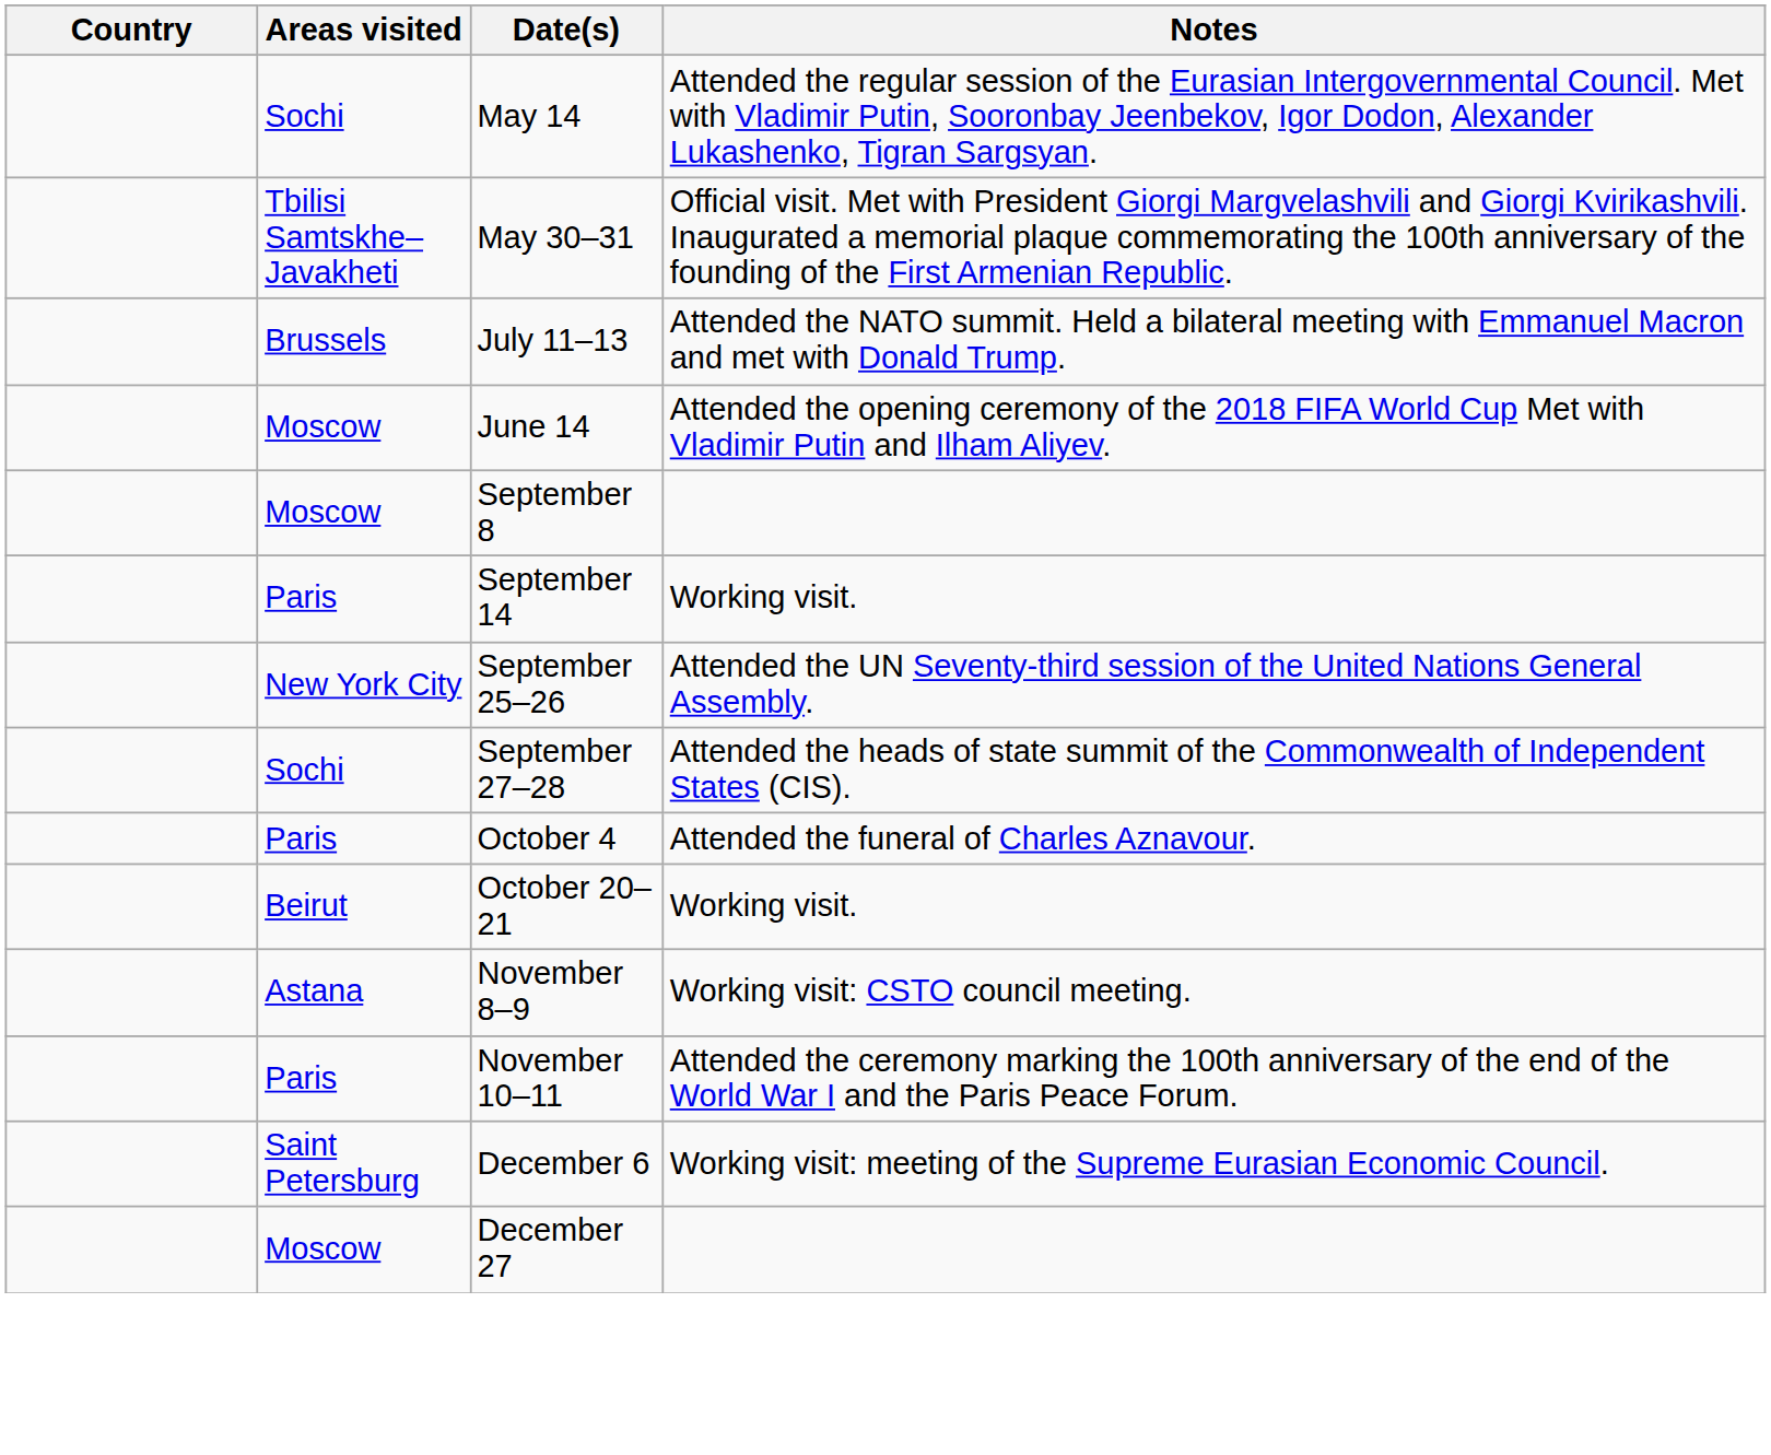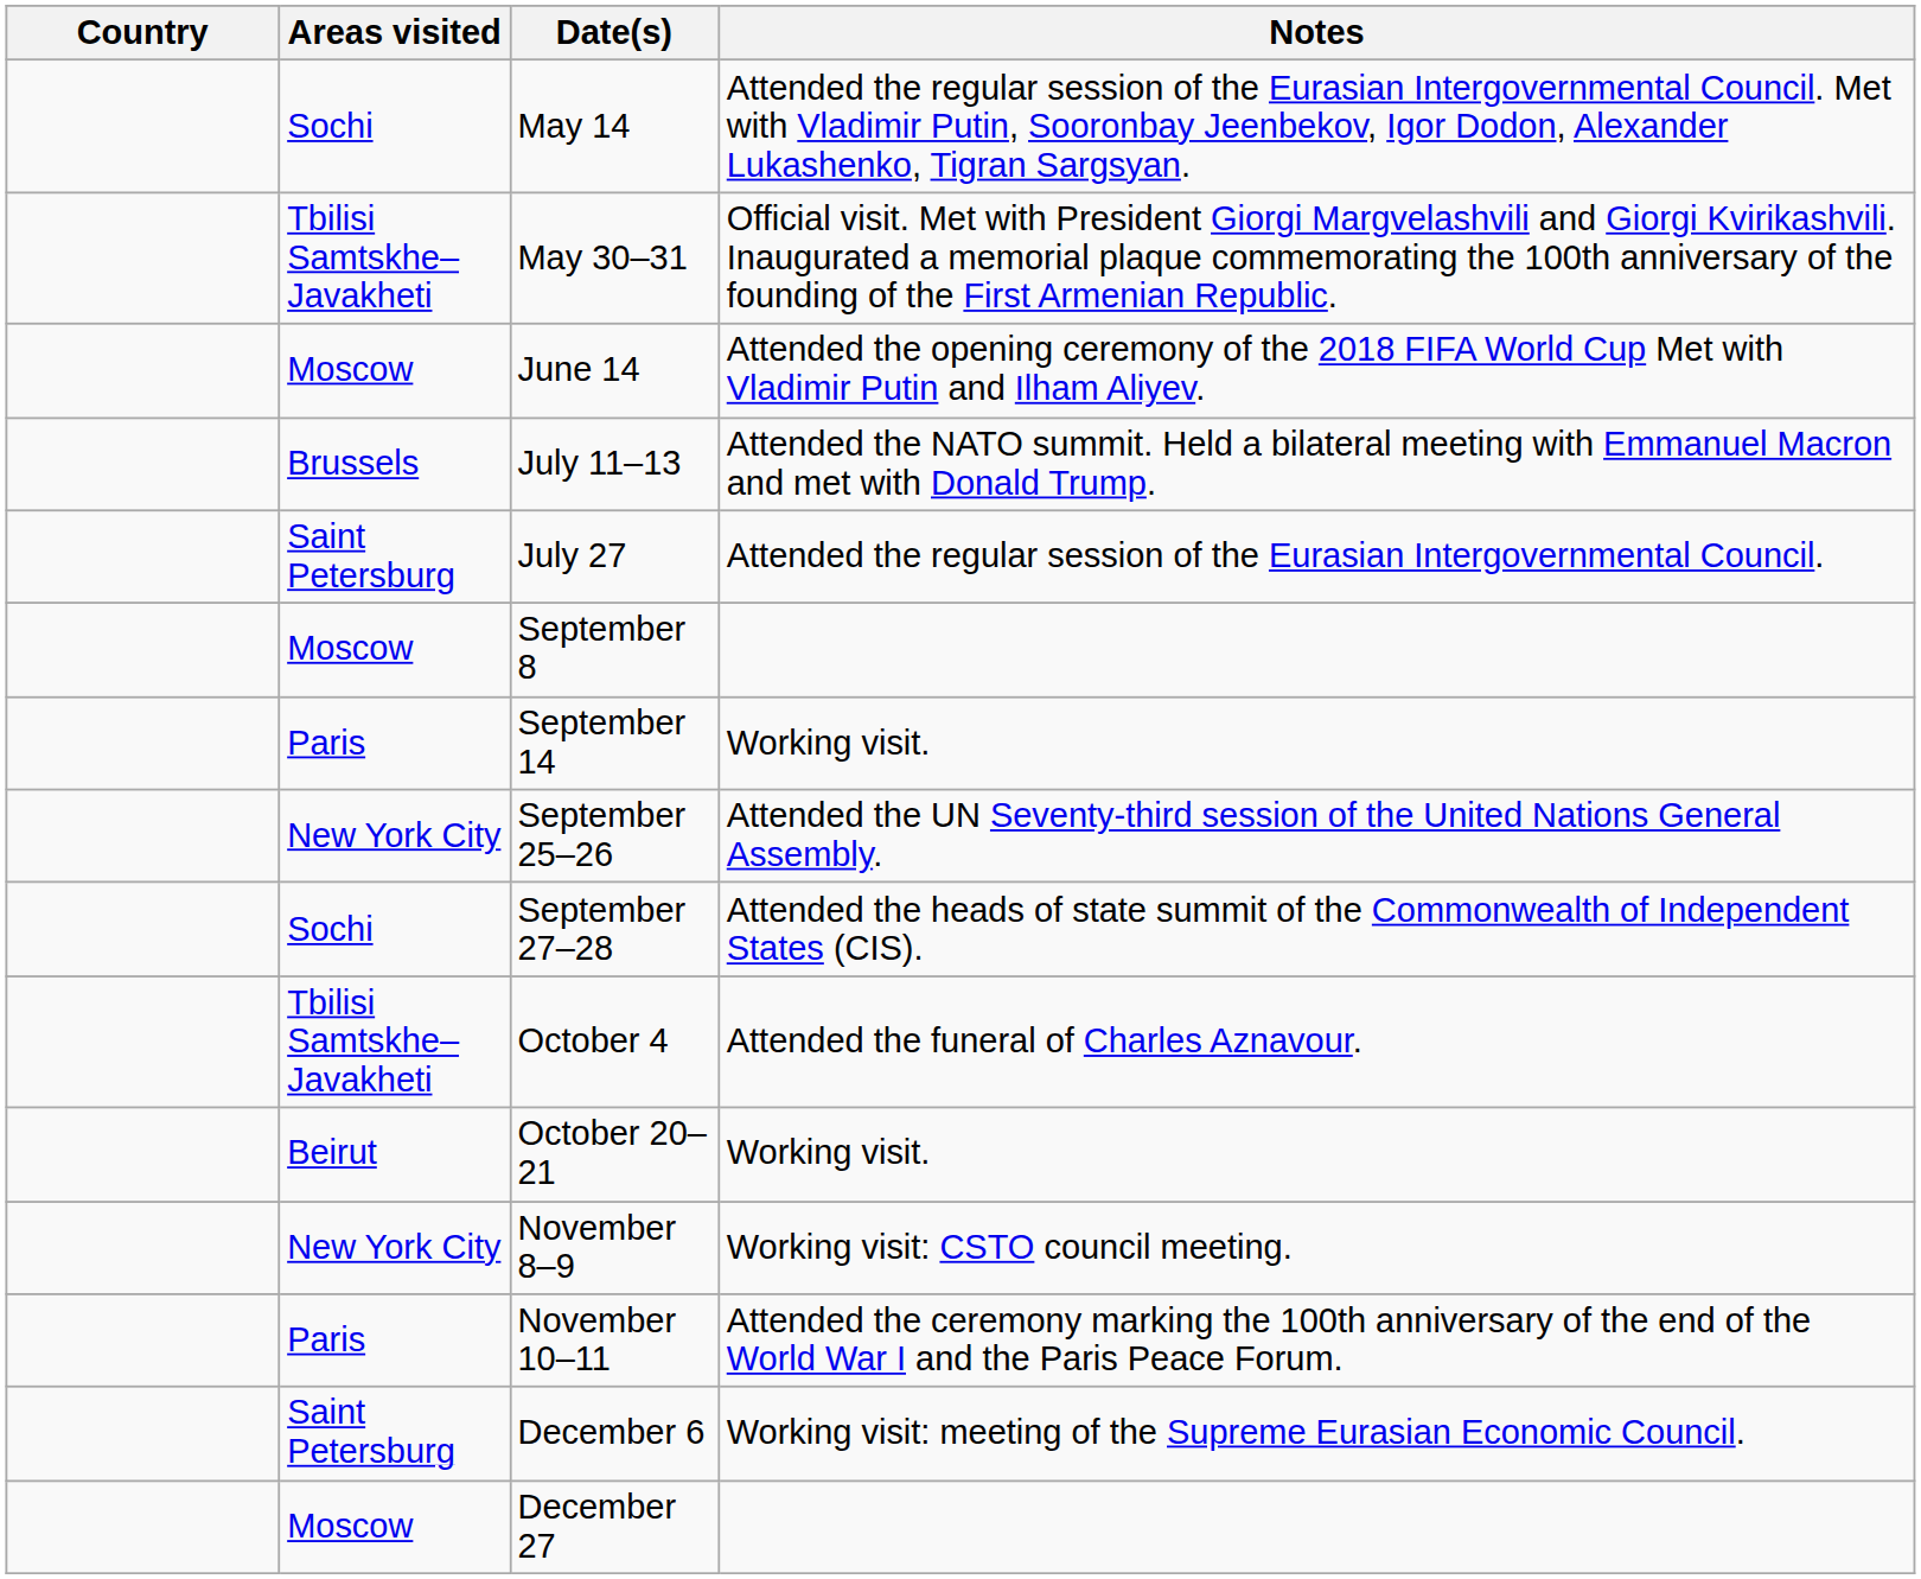rows swapped: June 14 <-> July 11–13
+ row: Saint Petersburg | July 27 | Attended the regular session of the Eurasian Intergovernmental Council.
October 4 | Areas visited: Paris -> Tbilisi Samtskhe–Javakheti
November 8–9 | Areas visited: Astana -> New York City
